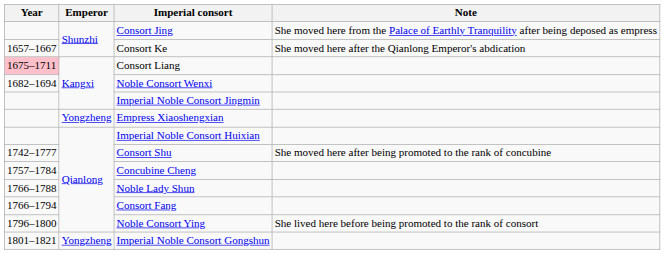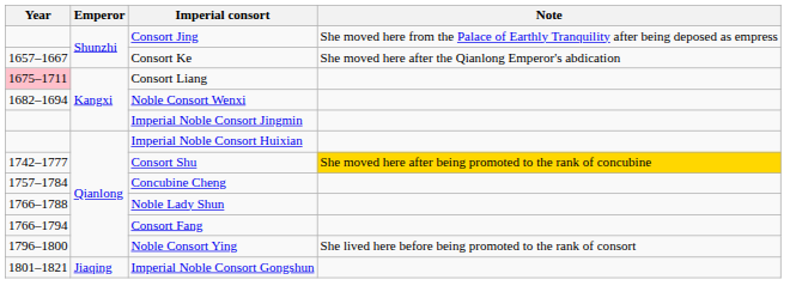- row: Yongzheng | Empress Xiaoshengxian
Consort Shu | Note: no background -> gold background
Imperial Noble Consort Gongshun | Emperor: Yongzheng -> Jiaqing
